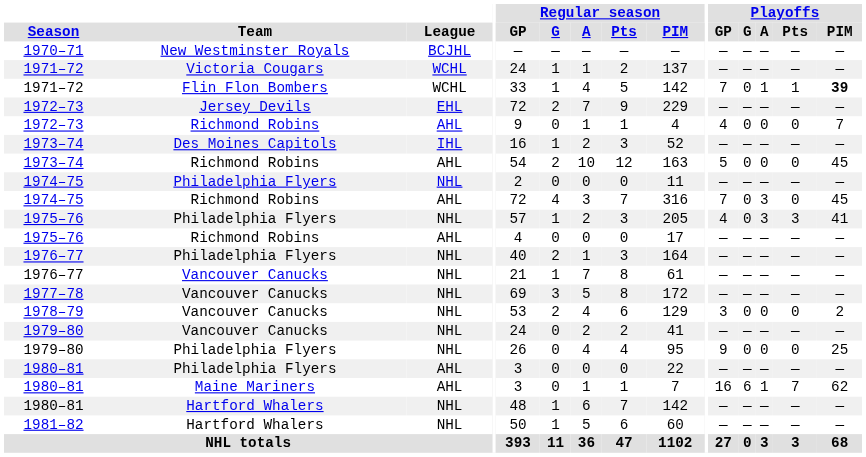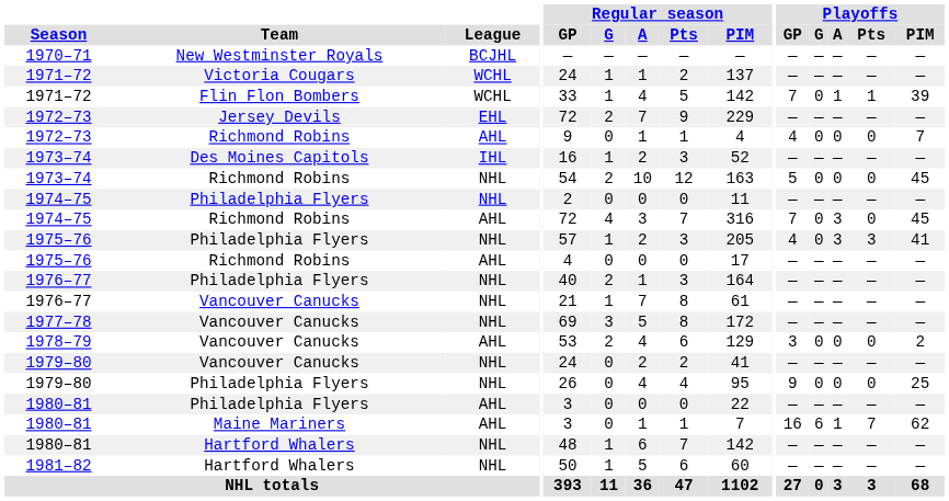1971–72 / Flin Flon Bombers | Playoffs / PIM: bold -> normal
1973–74 / Richmond Robins | League: AHL -> NHL
1978–79 | League: NHL -> AHL
